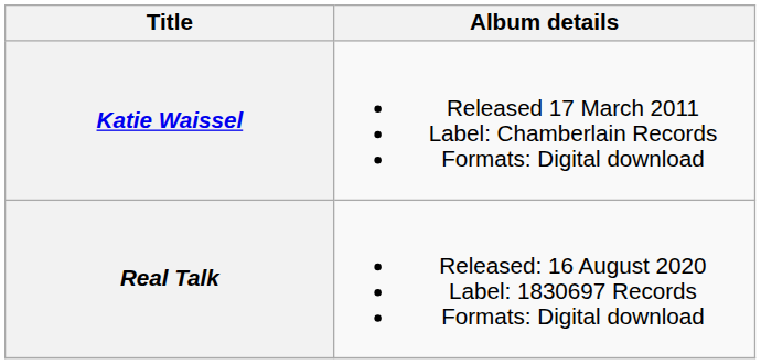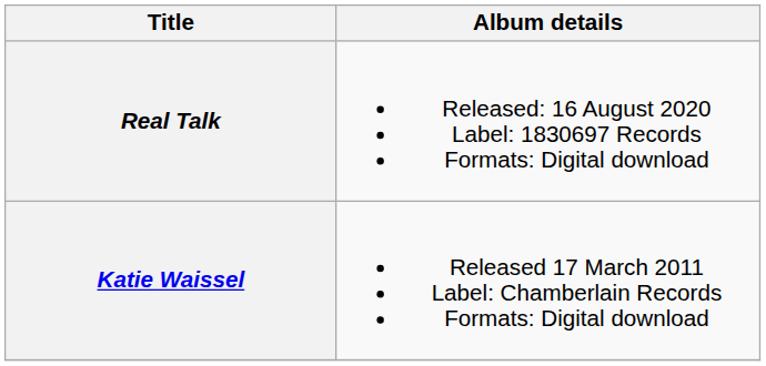rows swapped: Katie Waissel <-> Real Talk
